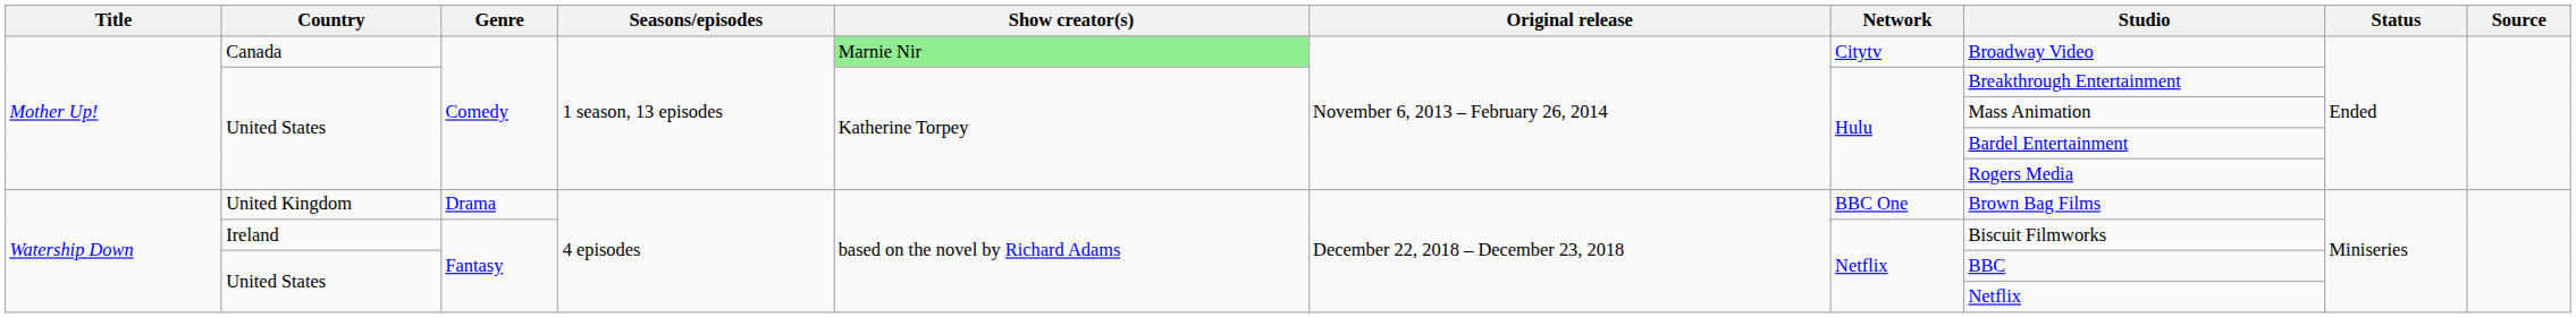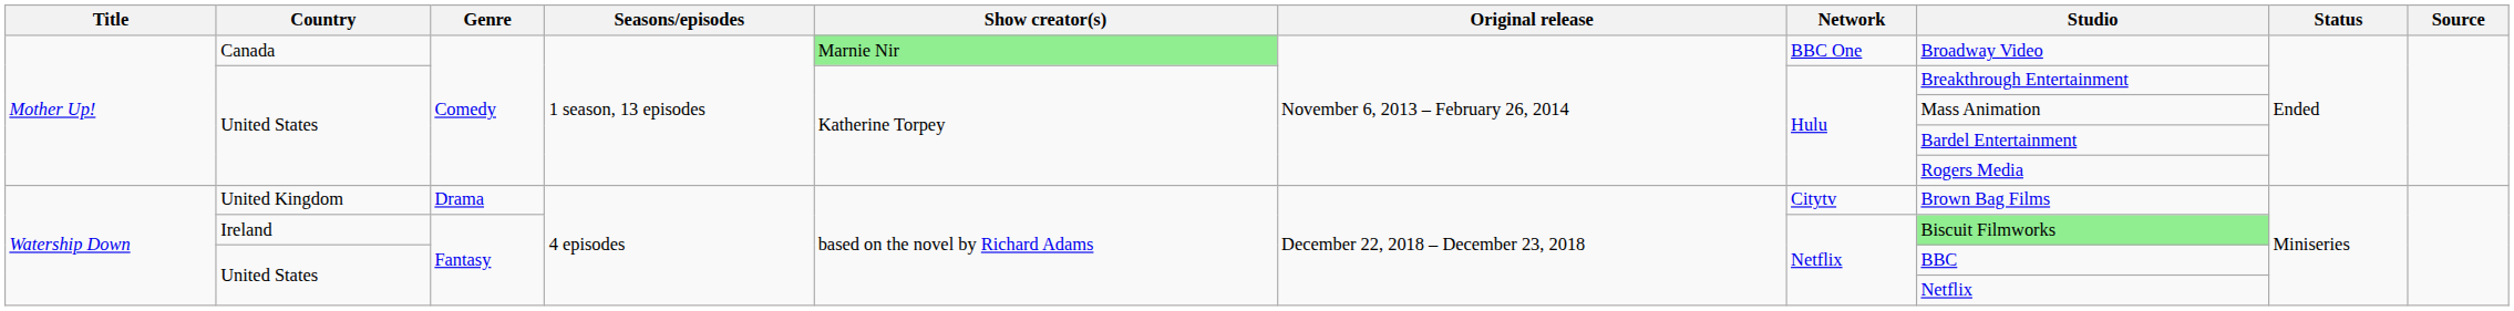Canada | Network: Citytv -> BBC One
United Kingdom | Network: BBC One -> Citytv
Ireland | Studio: no background -> lightgreen background
